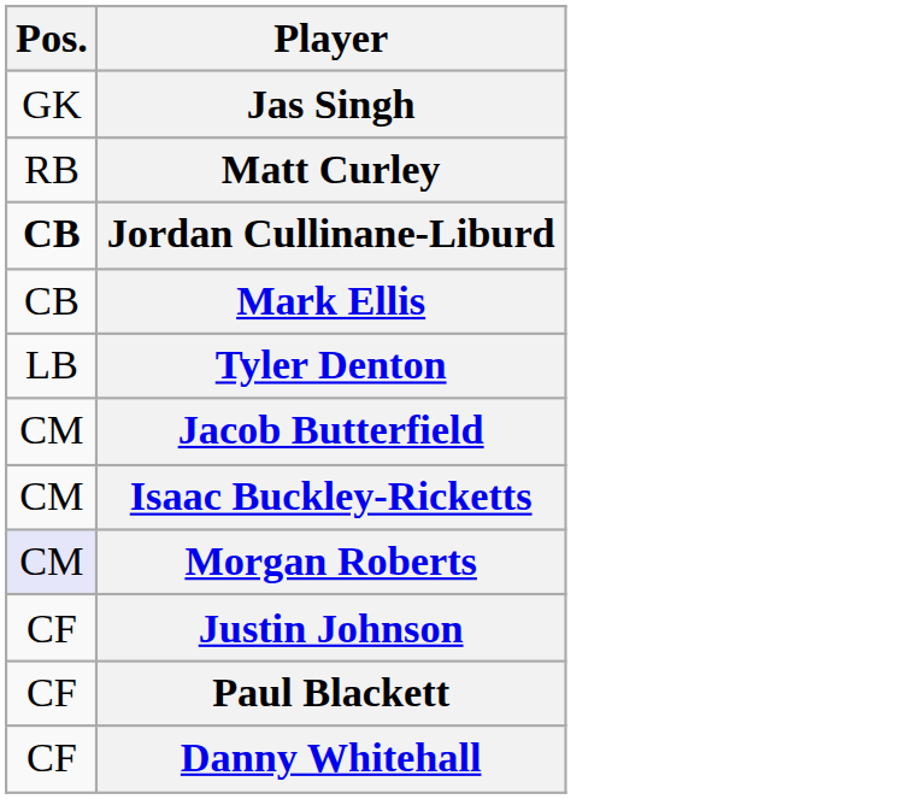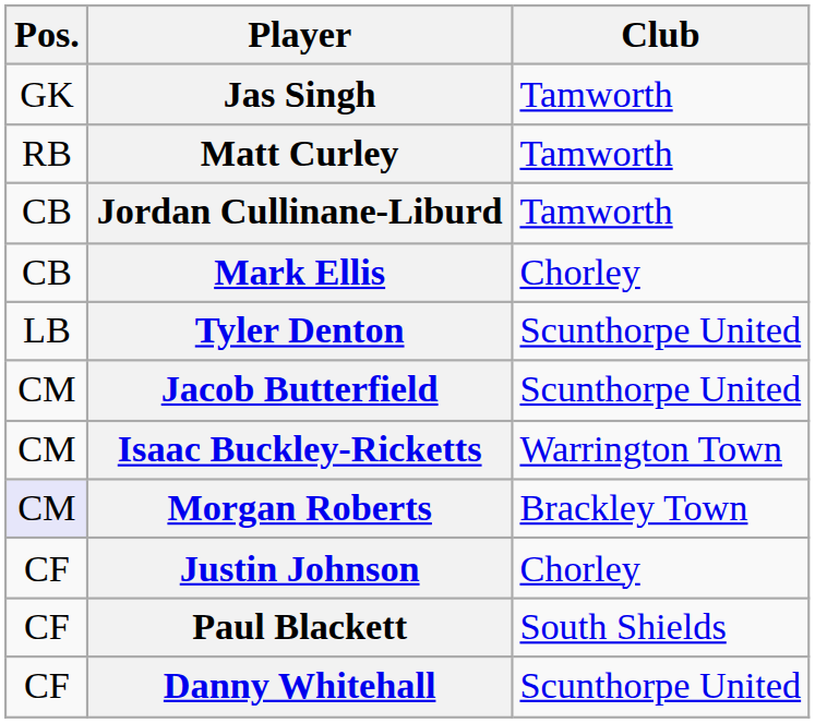+ column: Club | Tamworth | Tamworth | Tamworth | Chorley | Scunthorpe United | Scunthorpe United | Warrington Town | Brackley Town | Chorley | South Shields | Scunthorpe United
Jordan Cullinane-Liburd | Pos.: bold -> normal
